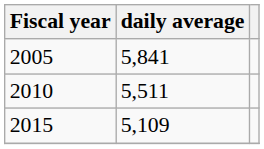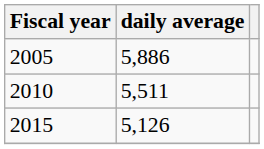2005 | daily average: 5,841 -> 5,886
2015 | daily average: 5,109 -> 5,126
